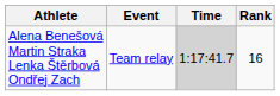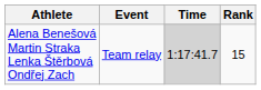Alena Benešová Martin Straka Lenka Štěrbová Ondřej Zach | Rank: 16 -> 15
